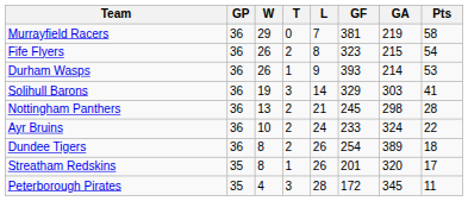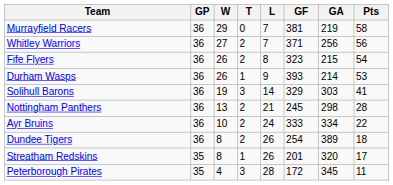+ row: Whitley Warriors | 36 | 27 | 2 | 7 | 371 | 256 | 56
Ayr Bruins | GF: 233 -> 333
Ayr Bruins | GA: 324 -> 334
